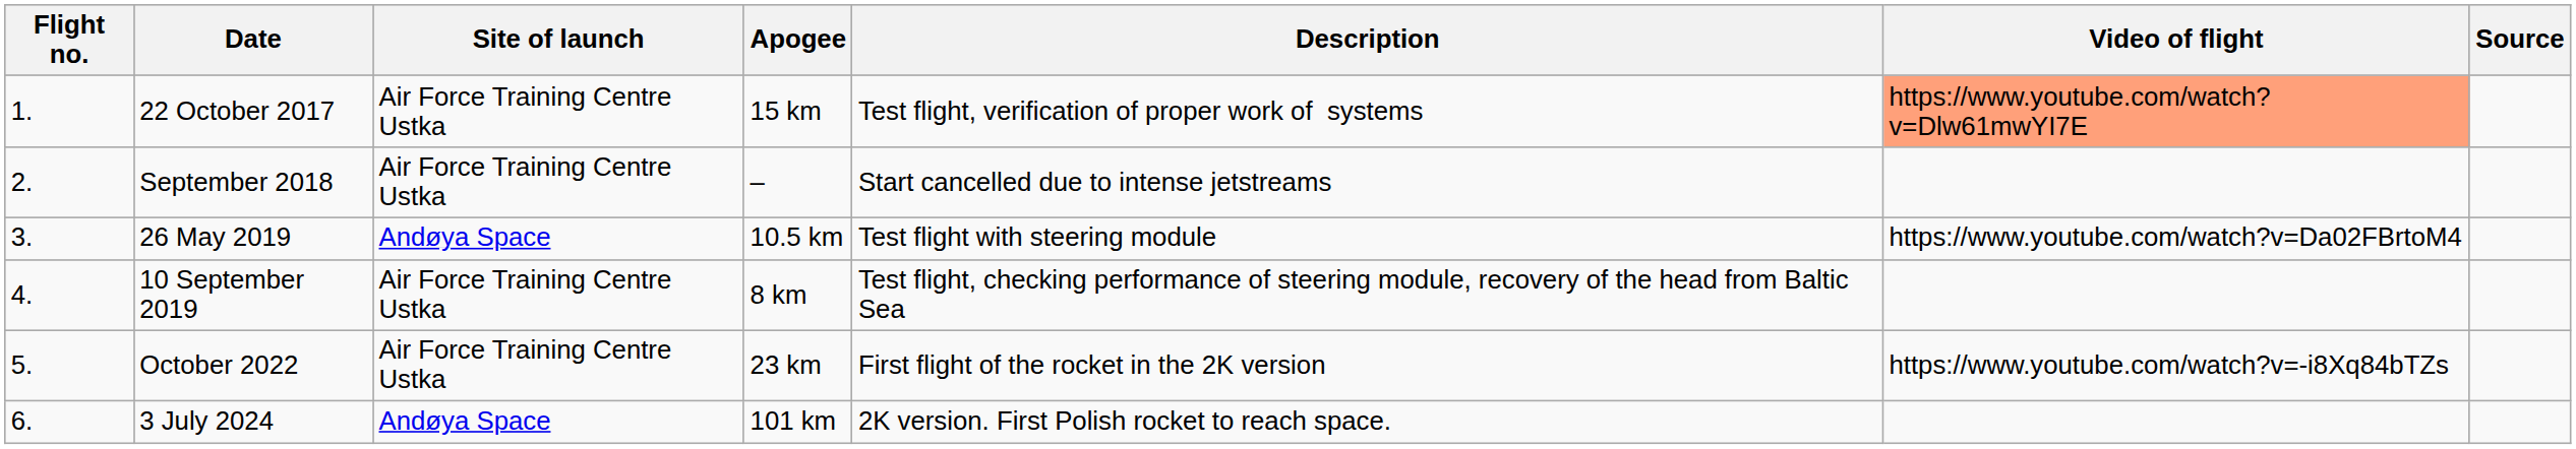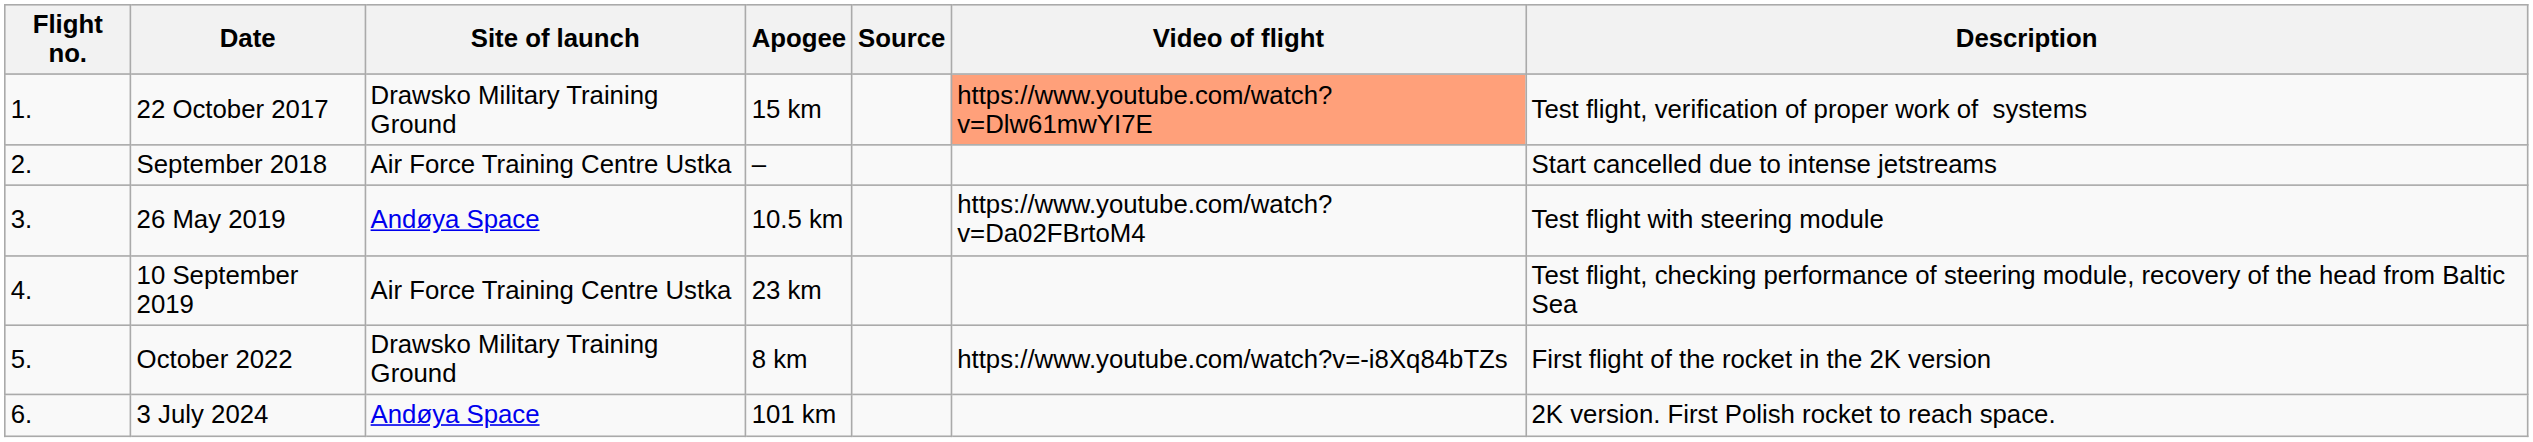columns swapped: Description <-> Source
22 October 2017 | Site of launch: Air Force Training Centre Ustka -> Drawsko Military Training Ground
10 September 2019 | Apogee: 8 km -> 23 km
October 2022 | Site of launch: Air Force Training Centre Ustka -> Drawsko Military Training Ground
October 2022 | Apogee: 23 km -> 8 km
